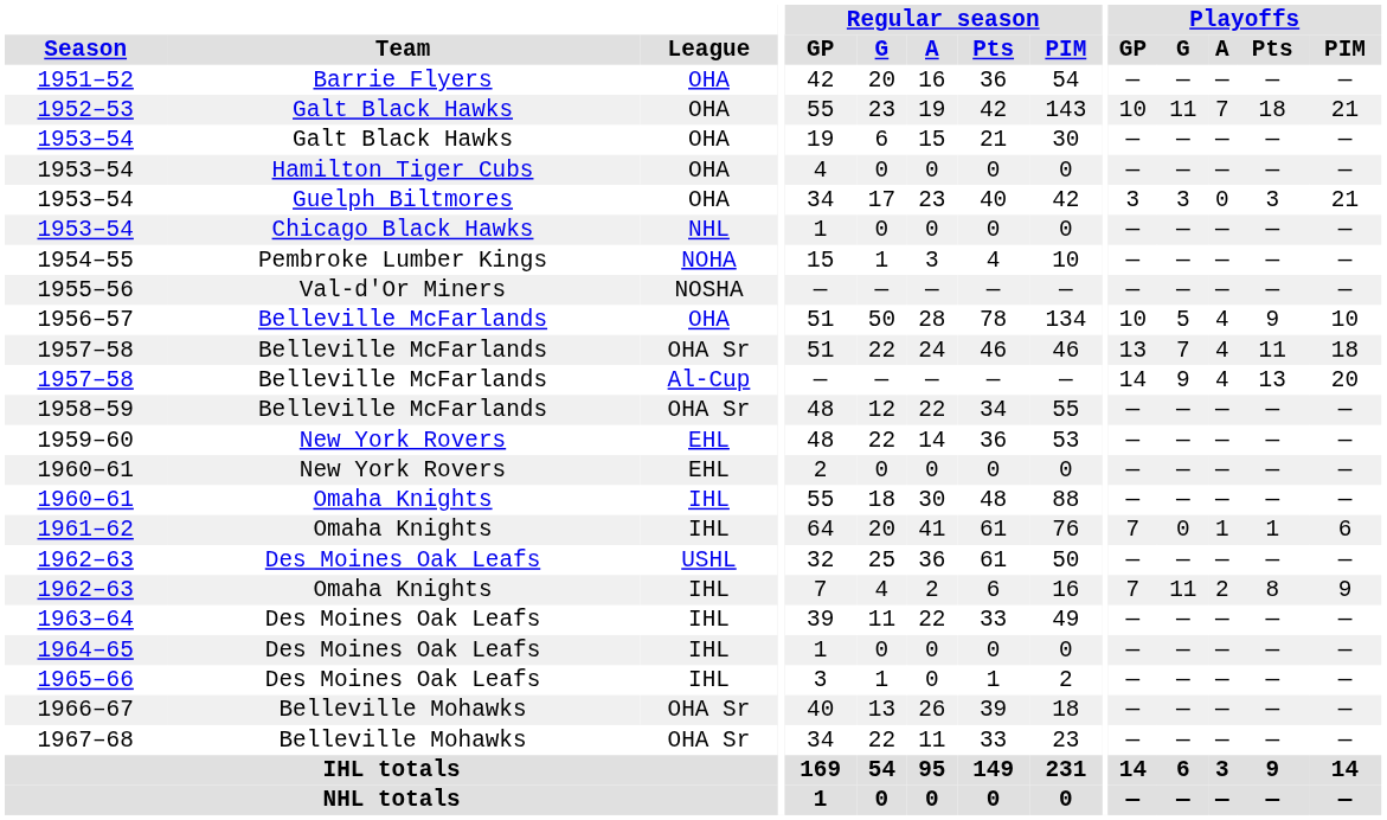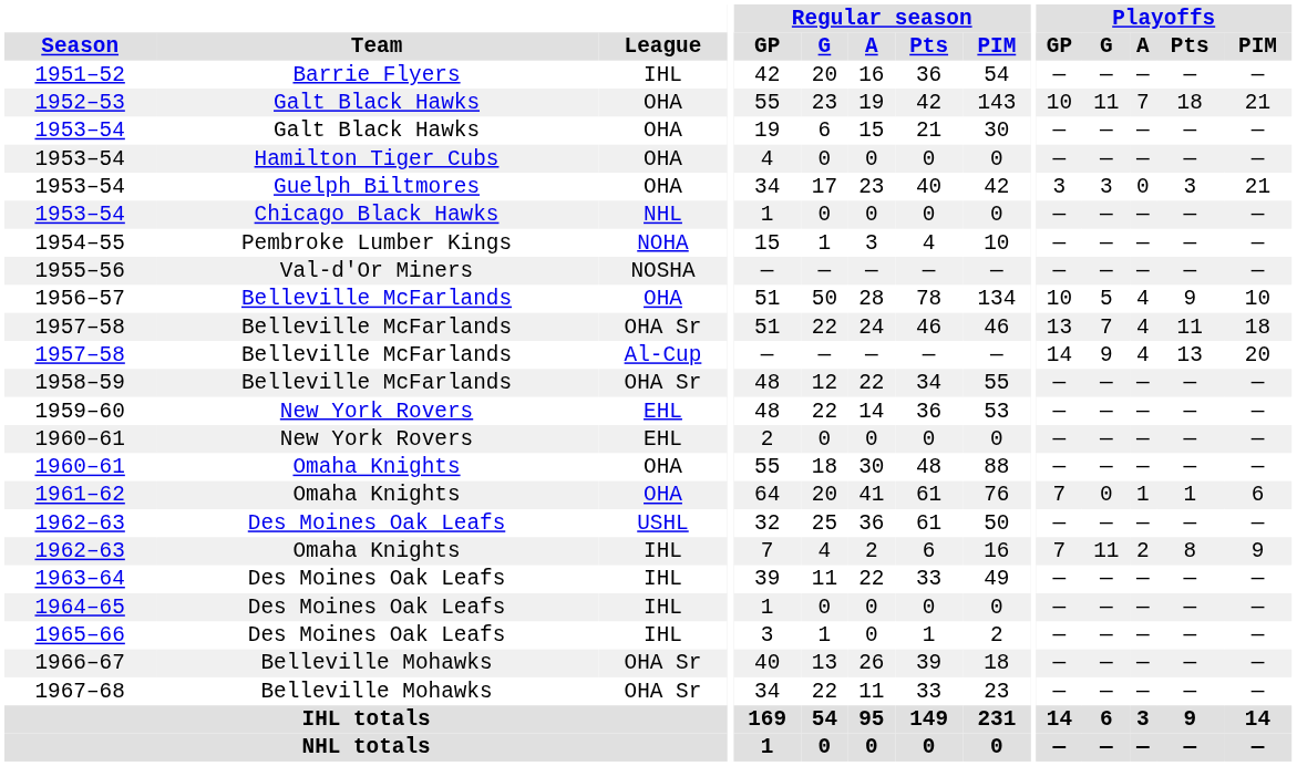1951–52 | League: OHA -> IHL
1960–61 / Omaha Knights | League: IHL -> OHA
1961–62 | League: IHL -> OHA
